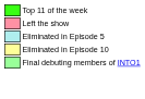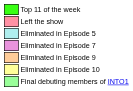+ row: Eliminated in Episode 7
+ row: Eliminated in Episode 9
